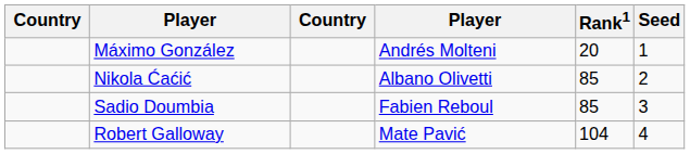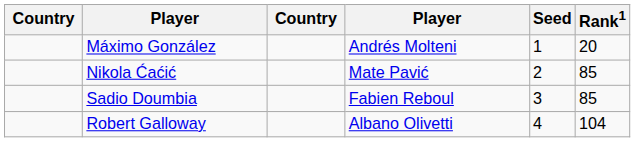columns swapped: Rank1 <-> Seed
Nikola Ćaćić | column 4: Albano Olivetti -> Mate Pavić
Robert Galloway | column 4: Mate Pavić -> Albano Olivetti
